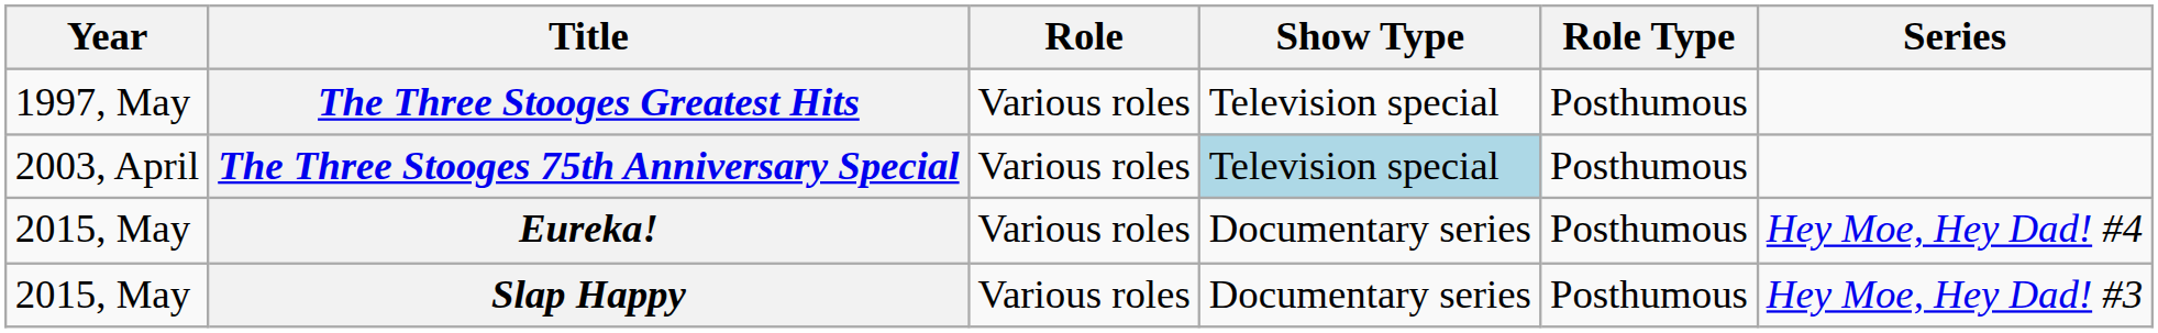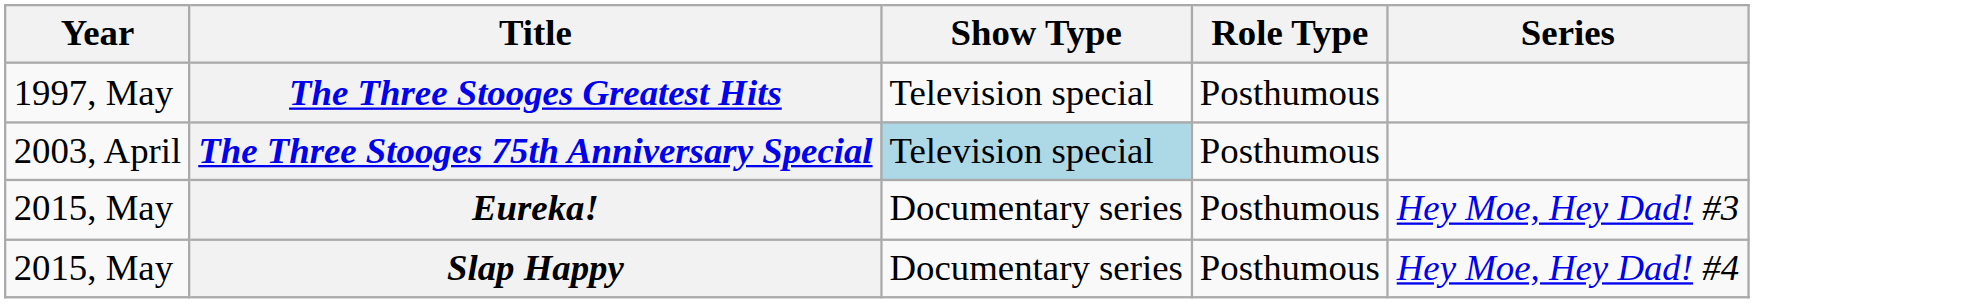- column: Role | Various roles | Various roles | Various roles | Various roles
Eureka! | Series: Hey Moe, Hey Dad! #4 -> Hey Moe, Hey Dad! #3
Slap Happy | Series: Hey Moe, Hey Dad! #3 -> Hey Moe, Hey Dad! #4
